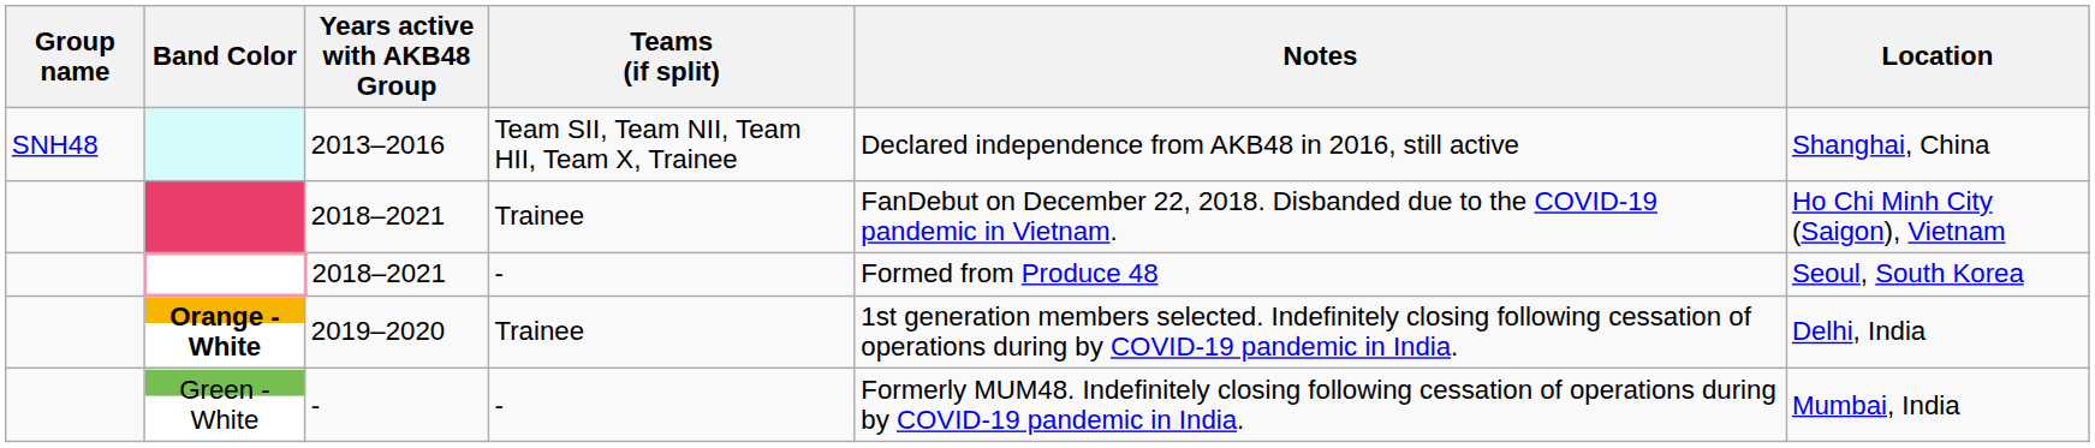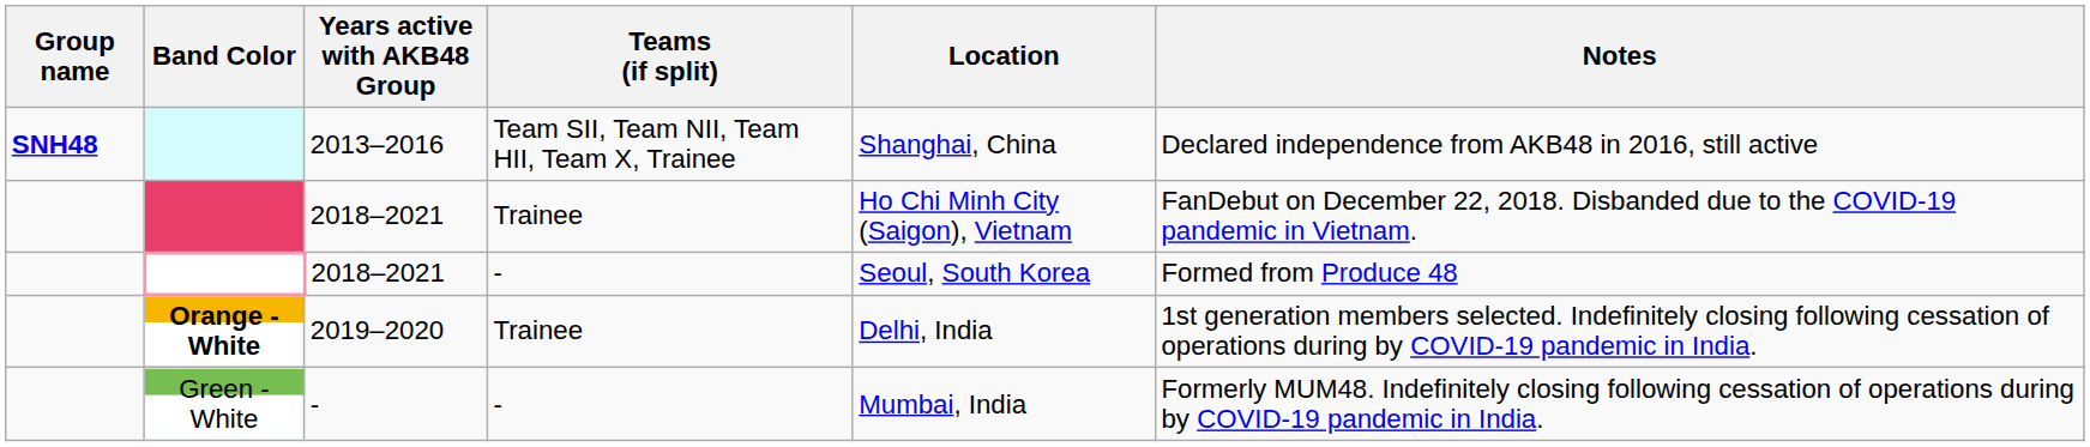columns swapped: Location <-> Notes
2013–2016 | Group name: normal -> bold
